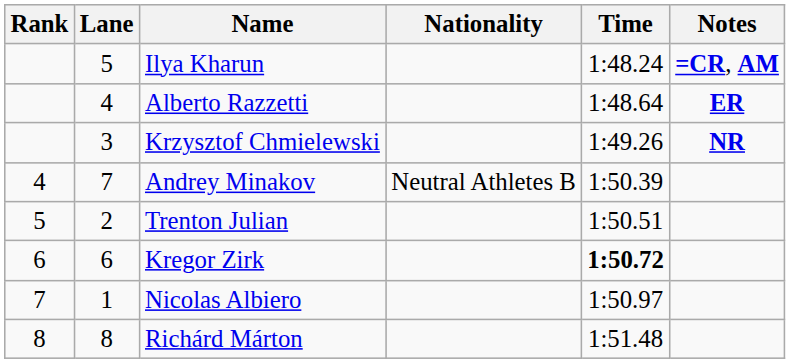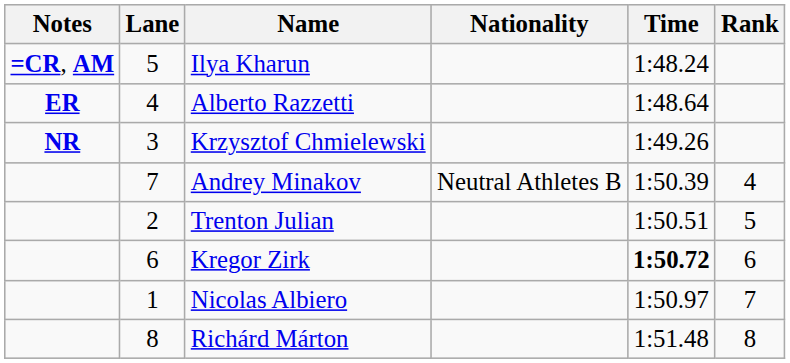columns swapped: Rank <-> Notes
